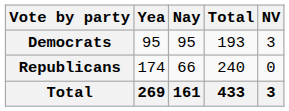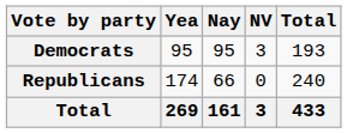columns swapped: NV <-> Total
